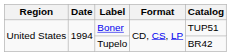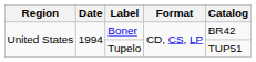Boner | Catalog: TUP51 -> BR42
Tupelo | Catalog: BR42 -> TUP51
